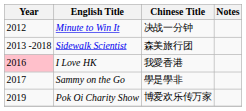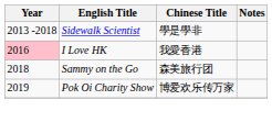- row: 2012 | Minute to Win It | 决战一分钟
Sidewalk Scientist | Chinese Title: 森美旅行团 -> 學是學非
Sammy on the Go | Year: 2017 -> 2018
Sammy on the Go | Chinese Title: 學是學非 -> 森美旅行团
